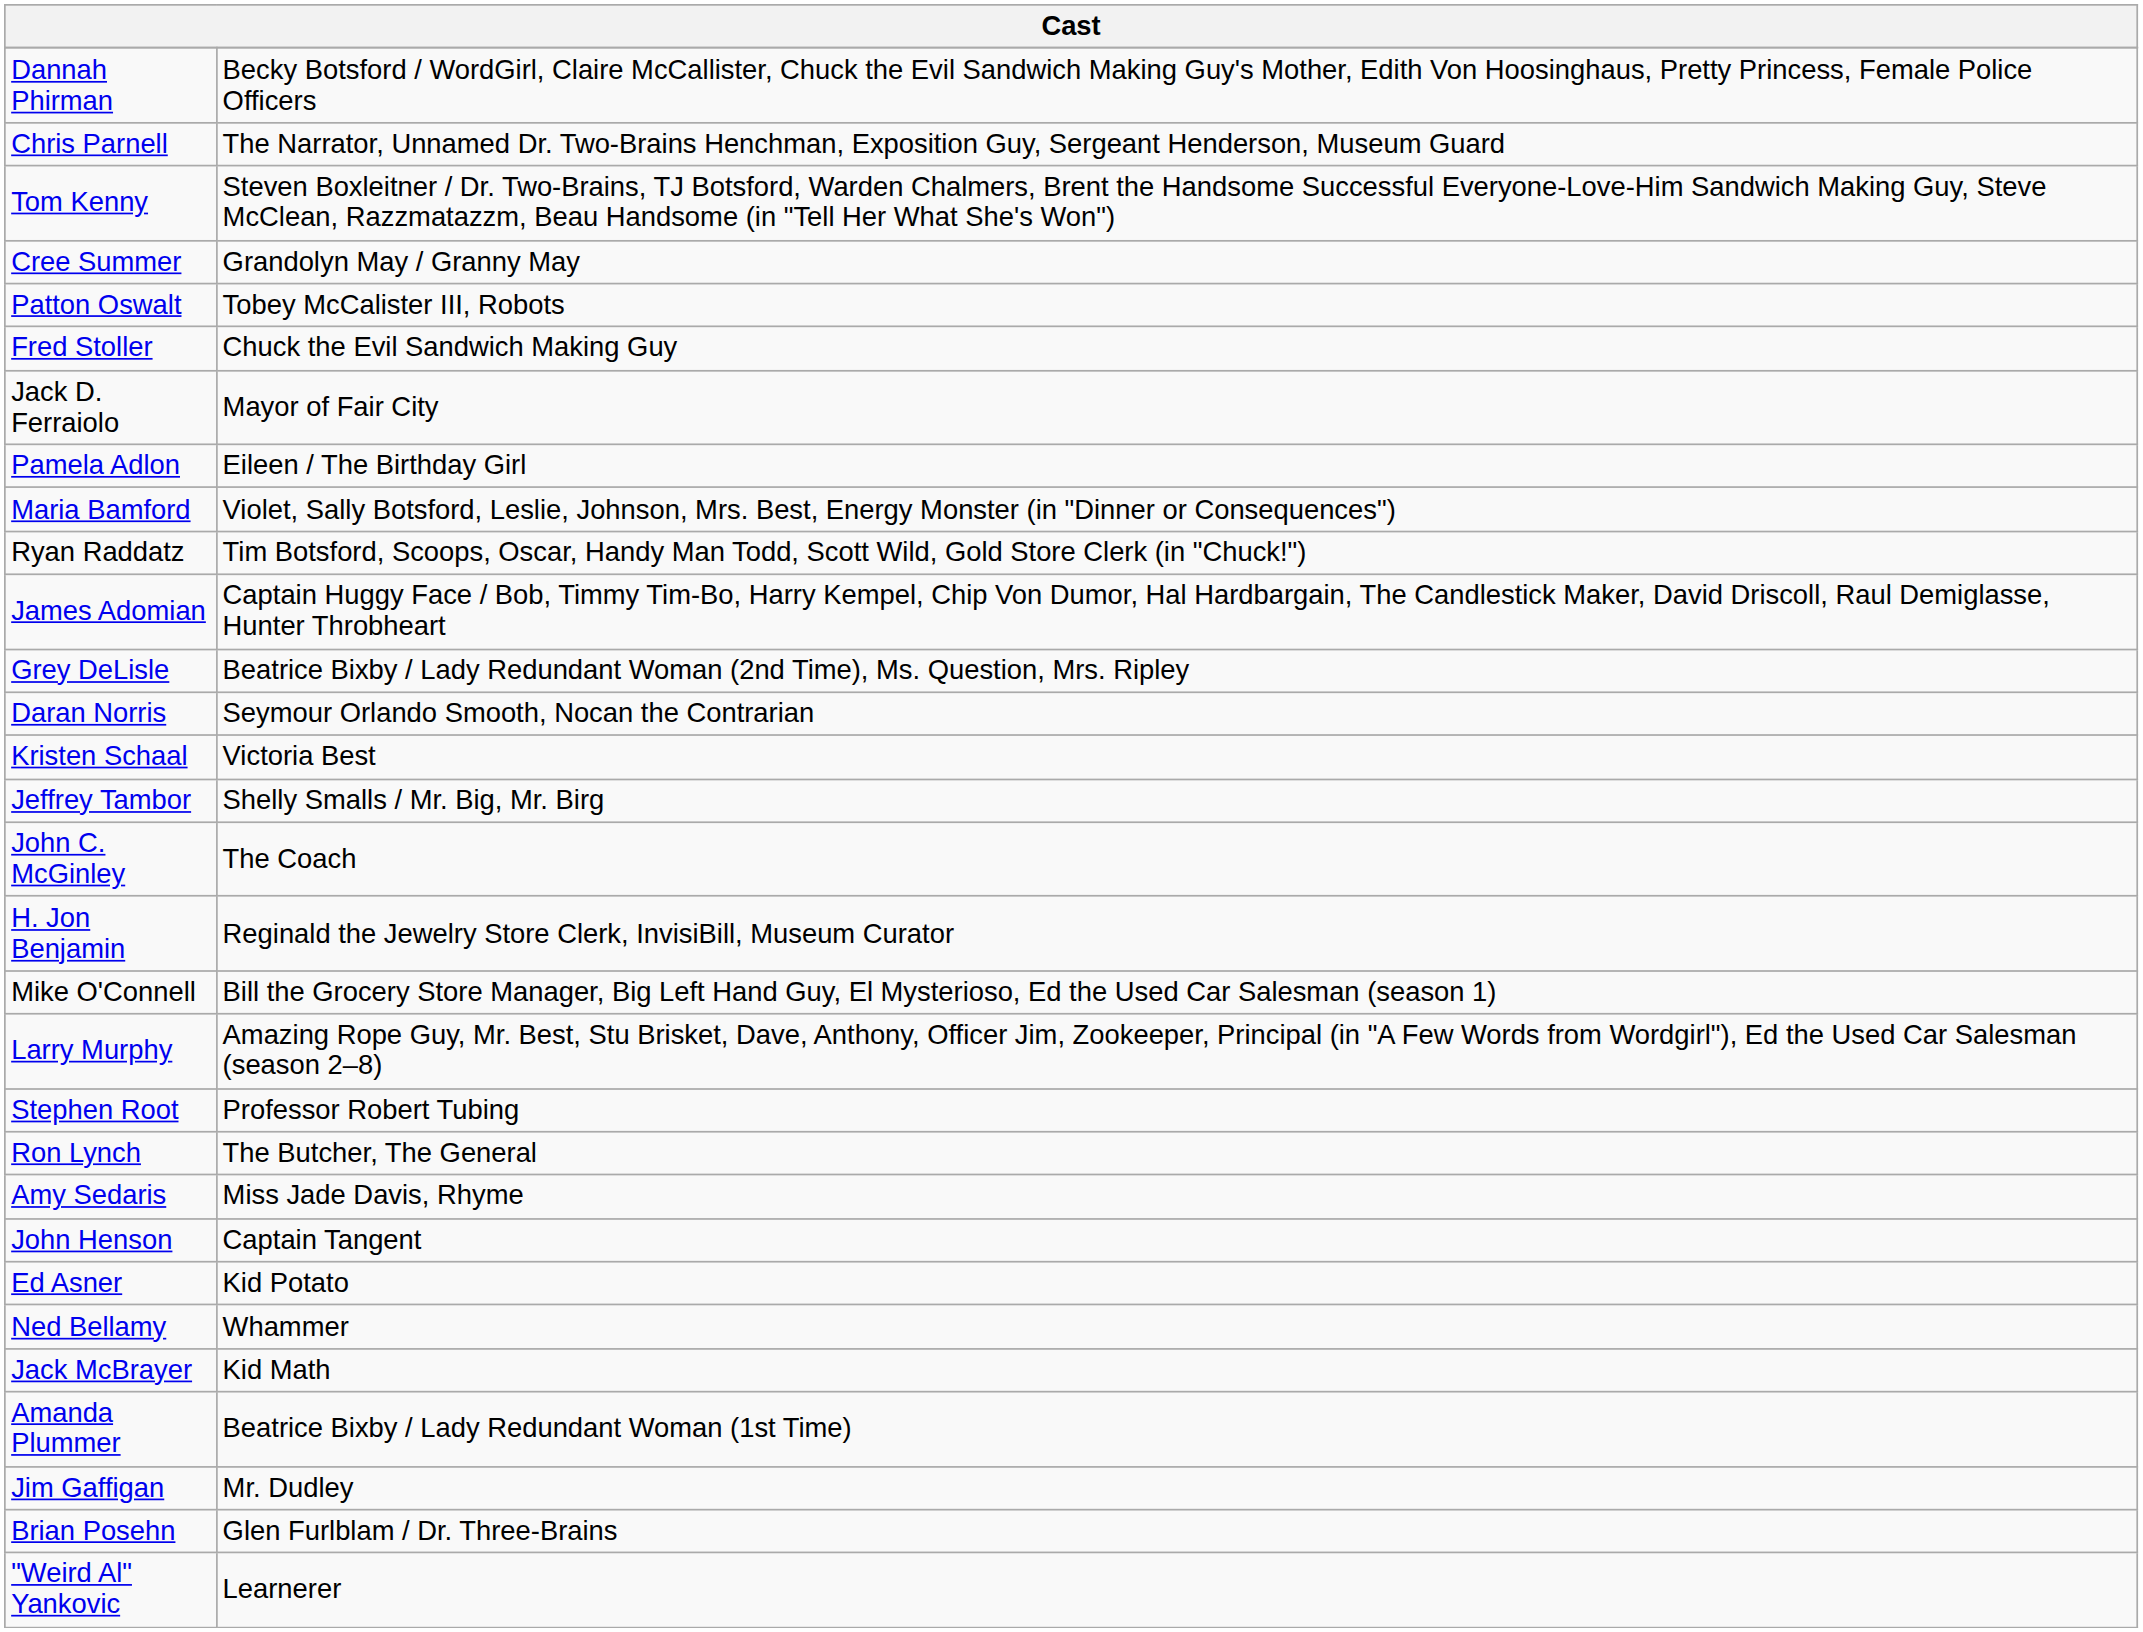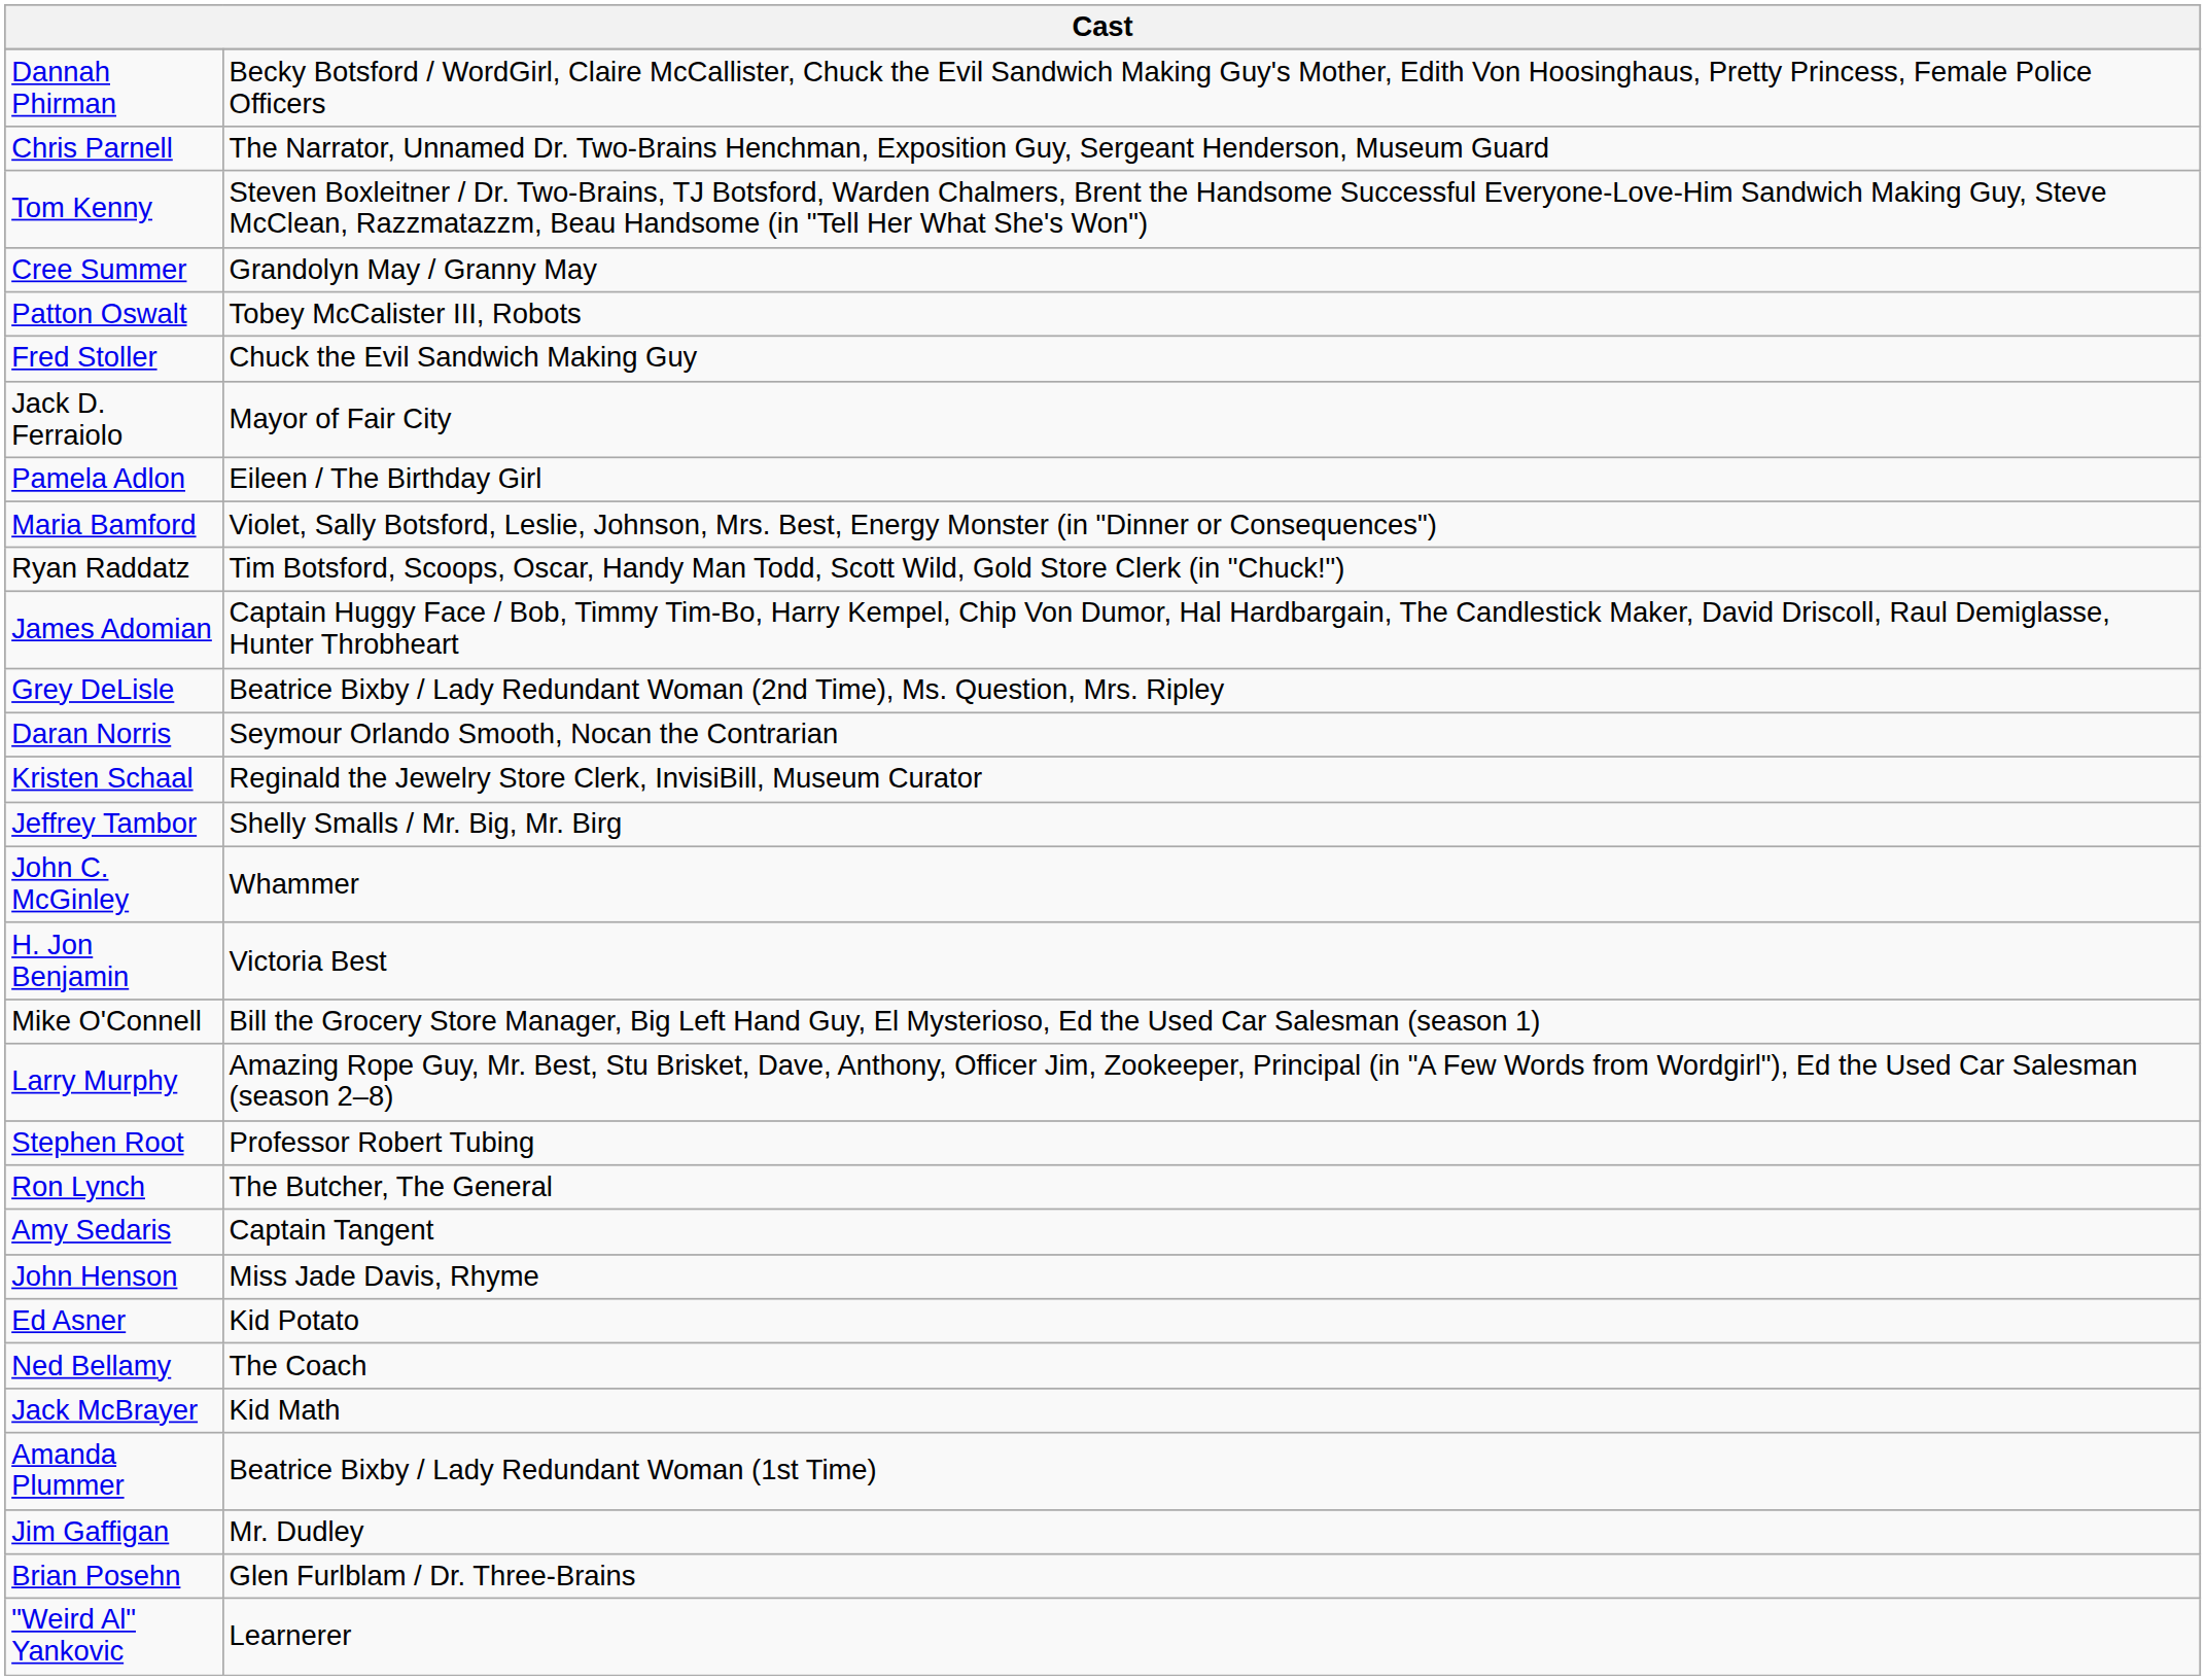Kristen Schaal | column 2: Victoria Best -> Reginald the Jewelry Store Clerk, InvisiBill, Museum Curator
John C. McGinley | column 2: The Coach -> Whammer
H. Jon Benjamin | column 2: Reginald the Jewelry Store Clerk, InvisiBill, Museum Curator -> Victoria Best
Amy Sedaris | column 2: Miss Jade Davis, Rhyme -> Captain Tangent
John Henson | column 2: Captain Tangent -> Miss Jade Davis, Rhyme
Ned Bellamy | column 2: Whammer -> The Coach
